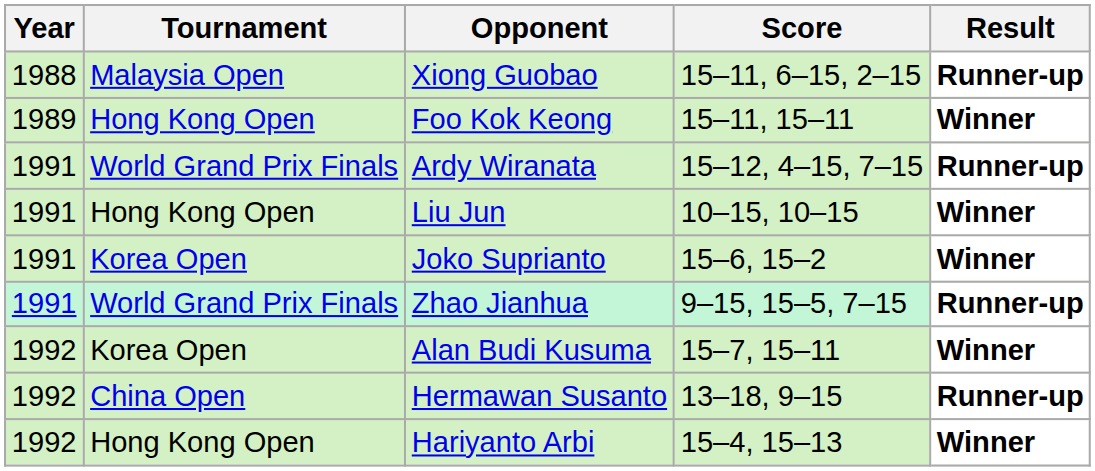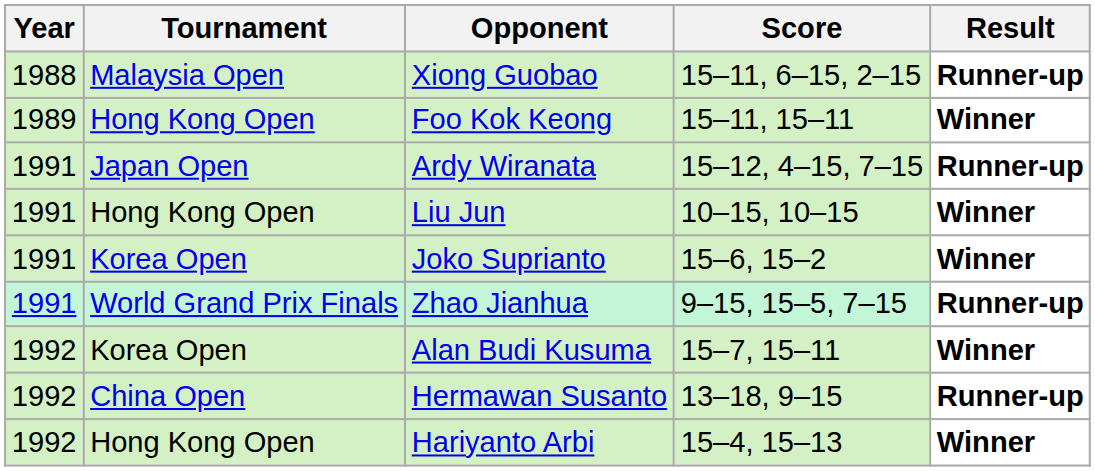Ardy Wiranata | Tournament: World Grand Prix Finals -> Japan Open
